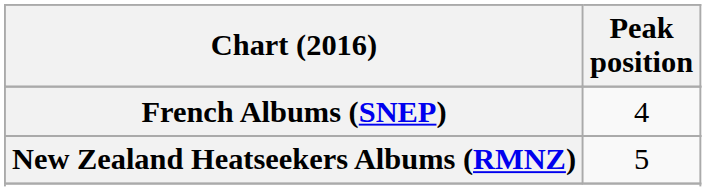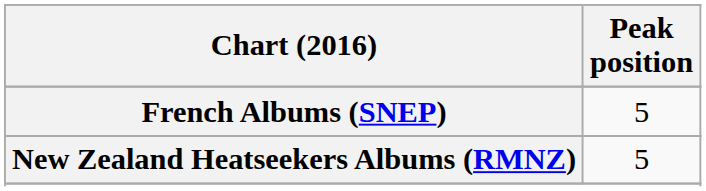French Albums (SNEP) | Peak position: 4 -> 5
